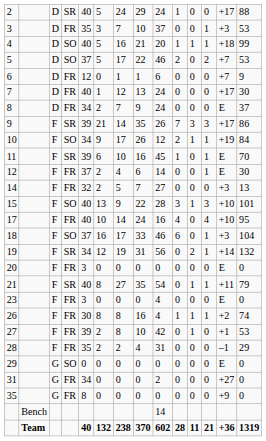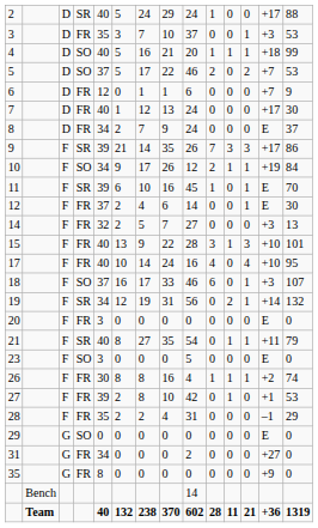15 | column 4: SO -> FR
18 | column 14: 104 -> 107
23 | column 4: FR -> SO
23 | column 9: 4 -> 5
